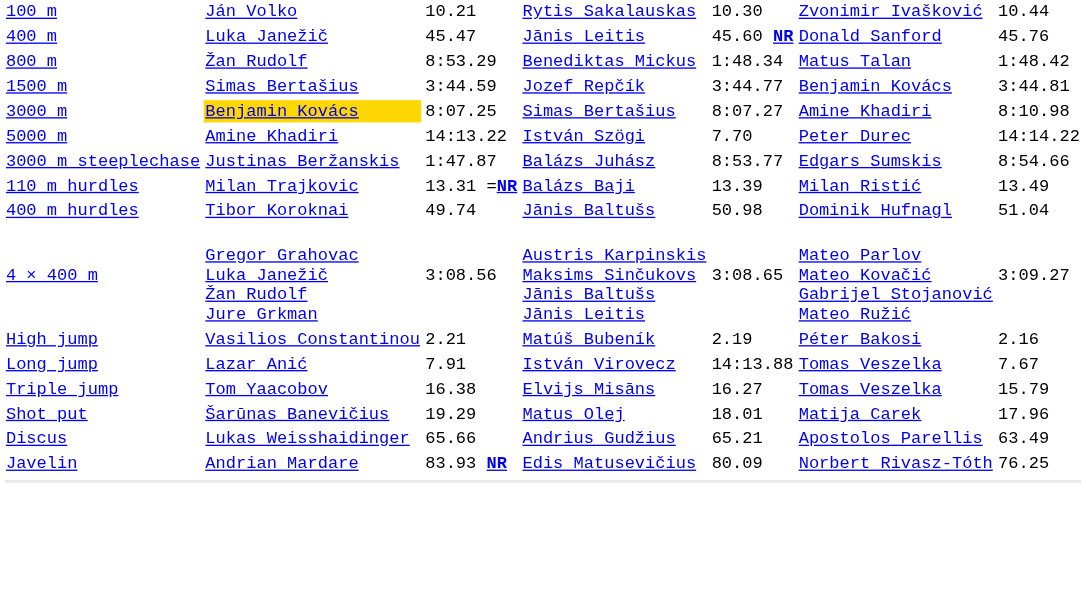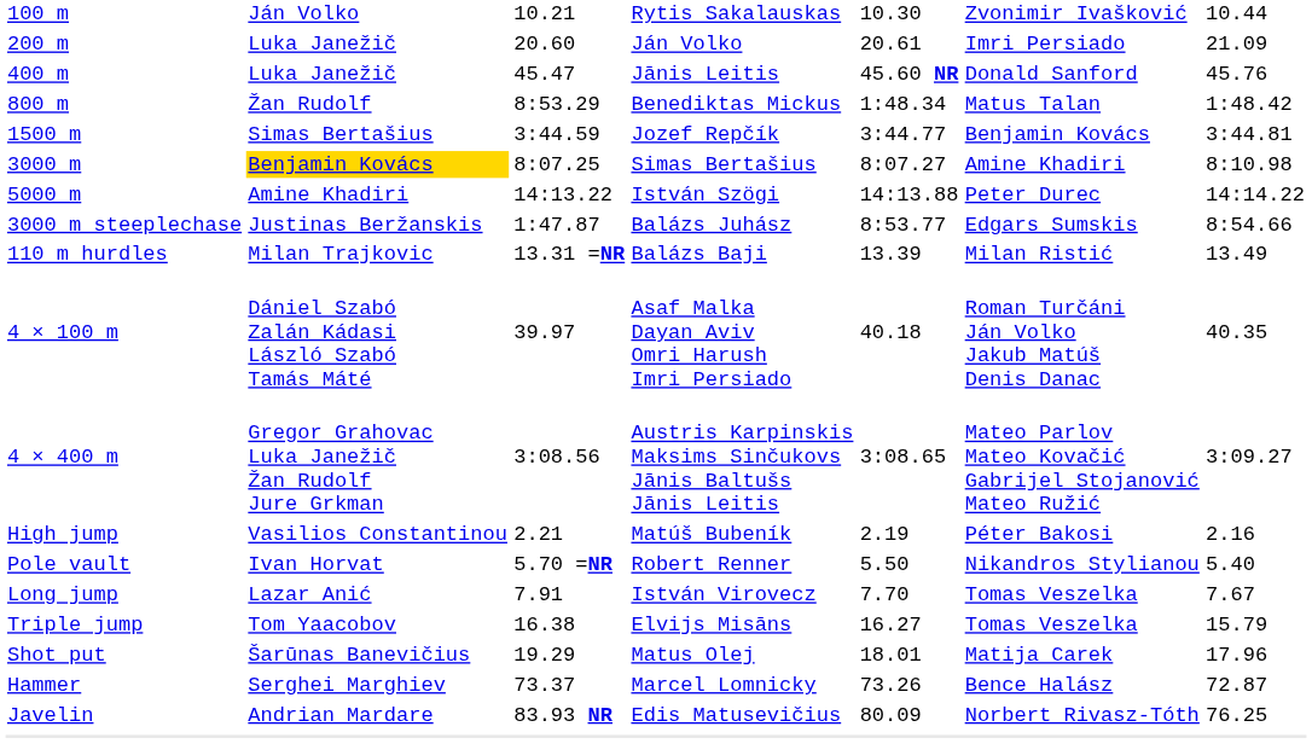+ row: 200 m | Luka Janežič | 20.60 | Ján Volko | 20.61 | Imri Persiado | 21.09
5000 m | column 5: 7.70 -> 14:13.88
- row: 400 m hurdles | Tibor Koroknai | 49.74 | Jānis Baltušs | 50.98 | Dominik Hufnagl | 51.04
+ row: 4 × 100 m | Dániel Szabó Zalán Kádasi László Szabó Tamás Máté | 39.97 | Asaf Malka Dayan Aviv Omri Harush Imri Persiado | 40.18 | Roman Turčáni Ján Volko Jakub Matúš Denis Danac | 40.35
+ row: Pole vault | Ivan Horvat | 5.70 =NR | Robert Renner | 5.50 | Nikandros Stylianou | 5.40
Long jump | column 5: 14:13.88 -> 7.70
- row: Discus | Lukas Weisshaidinger | 65.66 | Andrius Gudžius | 65.21 | Apostolos Parellis | 63.49
+ row: Hammer | Serghei Marghiev | 73.37 | Marcel Lomnicky | 73.26 | Bence Halász | 72.87
